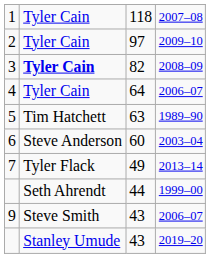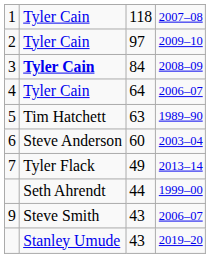3 | column 3: 82 -> 84
